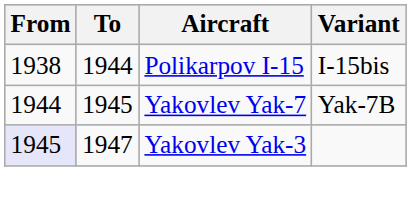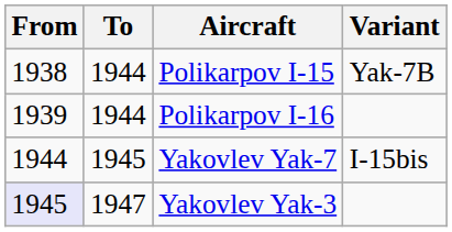Polikarpov I-15 | Variant: I-15bis -> Yak-7B
+ row: 1939 | 1944 | Polikarpov I-16
Yakovlev Yak-7 | Variant: Yak-7B -> I-15bis
